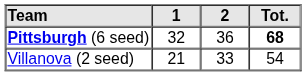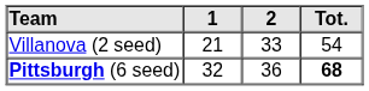rows swapped: Pittsburgh (6 seed) <-> Villanova (2 seed)
